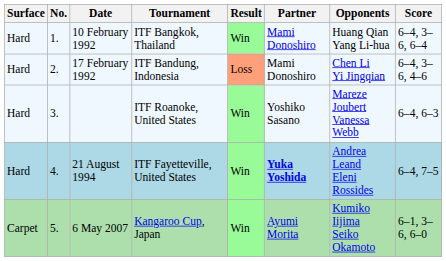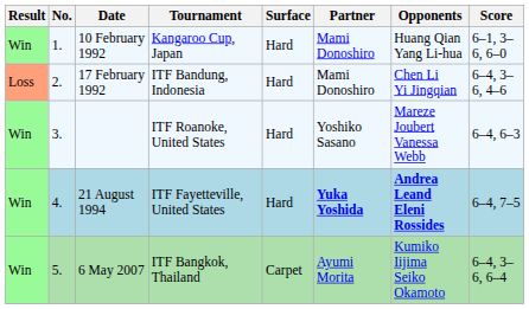columns swapped: Result <-> Surface
10 February 1992 | Tournament: ITF Bangkok, Thailand -> Kangaroo Cup, Japan
10 February 1992 | Score: 6–4, 3–6, 6–4 -> 6–1, 3–6, 6–0
21 August 1994 | Opponents: normal -> bold
6 May 2007 | Tournament: Kangaroo Cup, Japan -> ITF Bangkok, Thailand
6 May 2007 | Score: 6–1, 3–6, 6–0 -> 6–4, 3–6, 6–4
